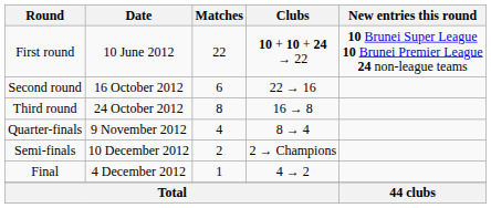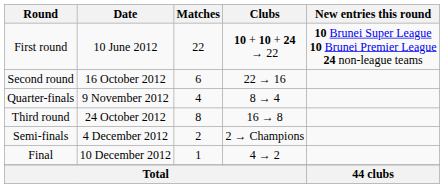rows swapped: Third round <-> Quarter-finals
Semi-finals | Date: 10 December 2012 -> 4 December 2012
Final | Date: 4 December 2012 -> 10 December 2012
